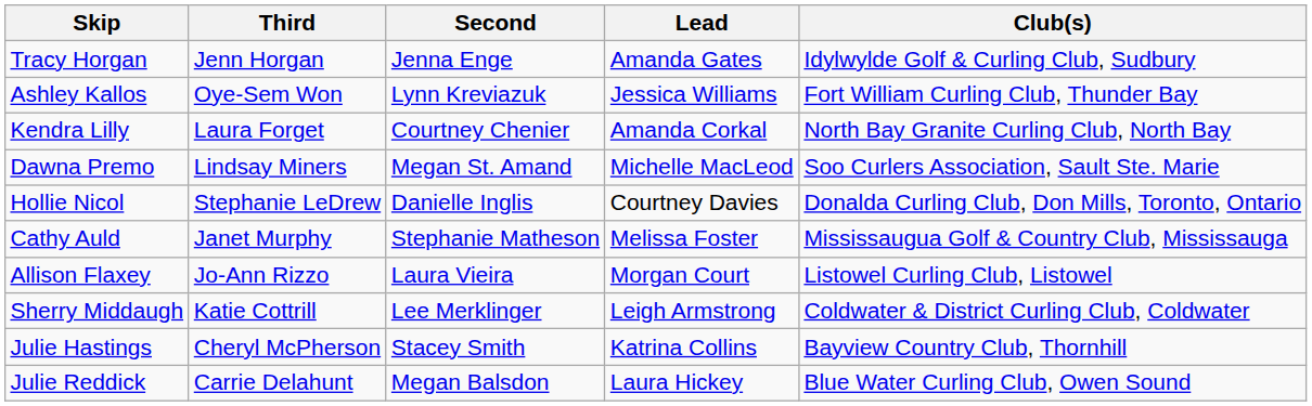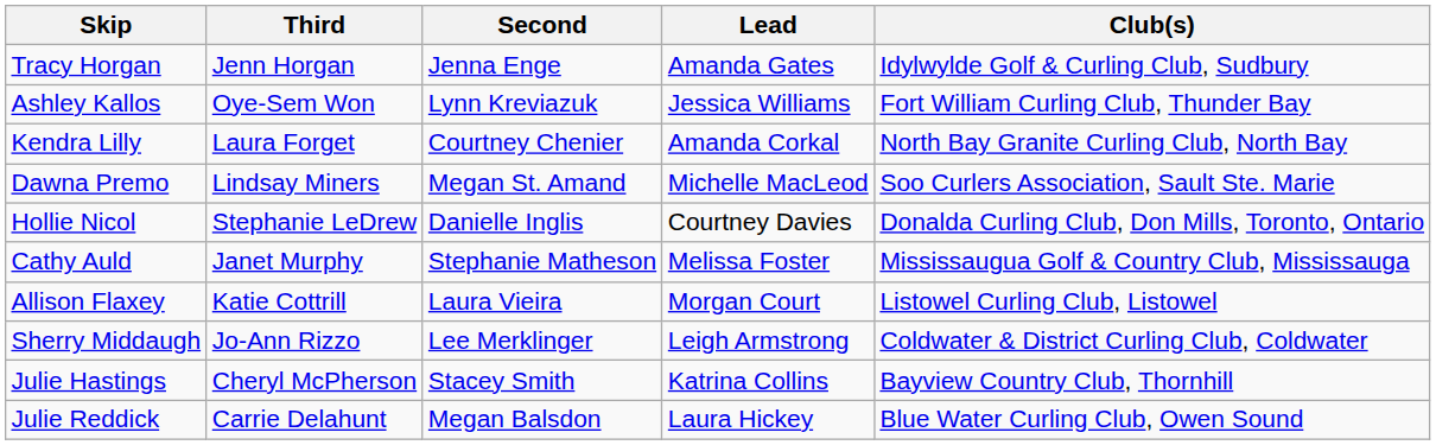Allison Flaxey | Third: Jo-Ann Rizzo -> Katie Cottrill
Sherry Middaugh | Third: Katie Cottrill -> Jo-Ann Rizzo
